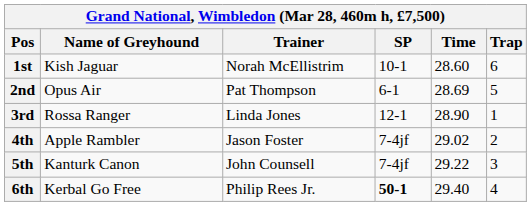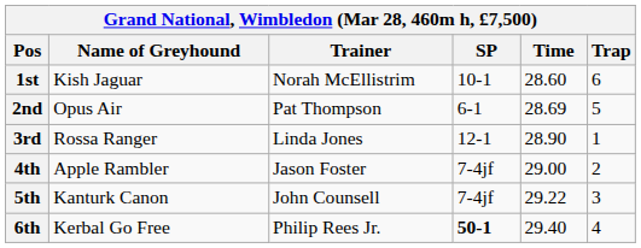4th | Time: 29.02 -> 29.00
